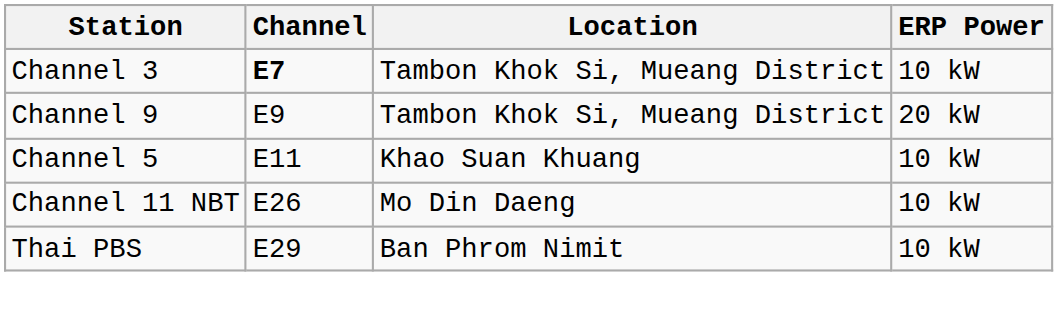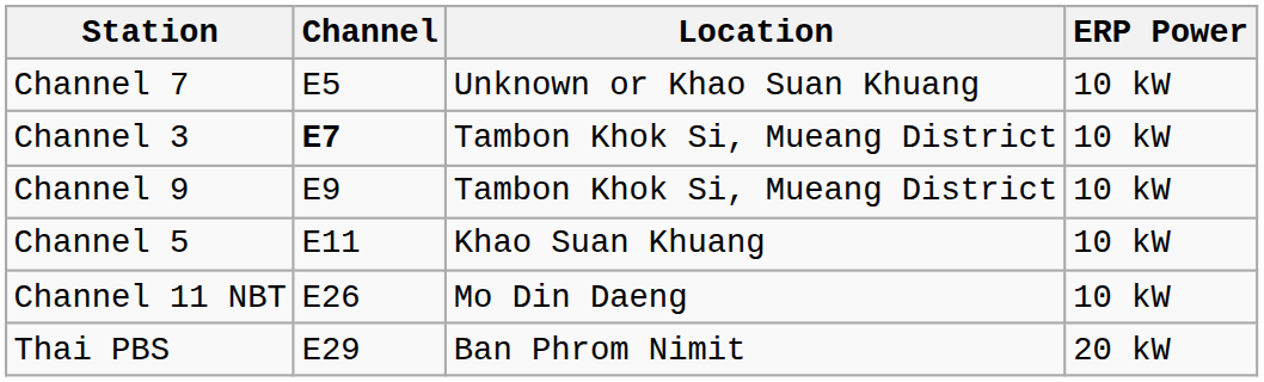+ row: Channel 7 | E5 | Unknown or Khao Suan Khuang | 10 kW
Channel 9 | ERP Power: 20 kW -> 10 kW
Thai PBS | ERP Power: 10 kW -> 20 kW
